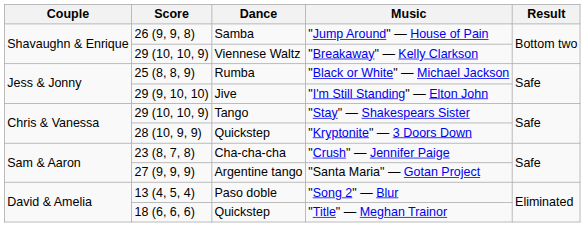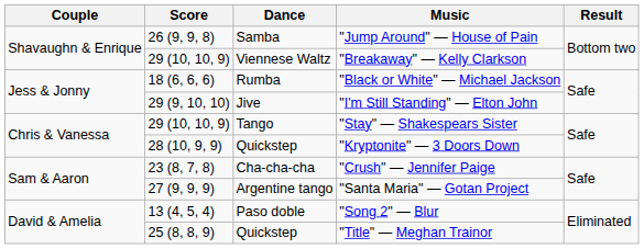"Black or White" — Michael Jackson | Score: 25 (8, 8, 9) -> 18 (6, 6, 6)
"Title" — Meghan Trainor | Score: 18 (6, 6, 6) -> 25 (8, 8, 9)
